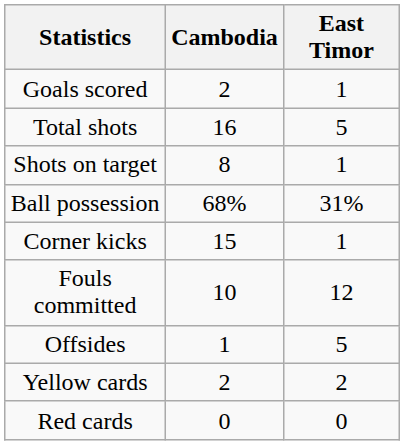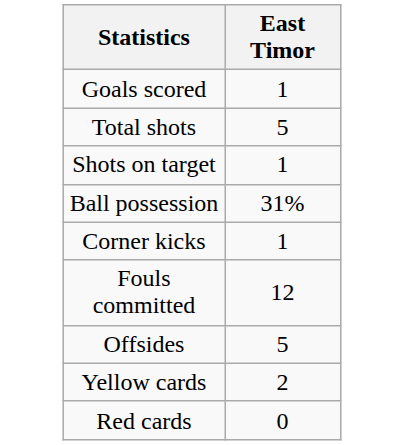- column: Cambodia | 2 | 16 | 8 | 68% | 15 | 10 | 1 | 2 | 0
